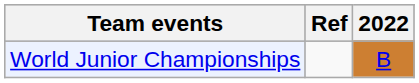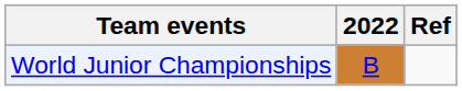columns swapped: 2022 <-> Ref
